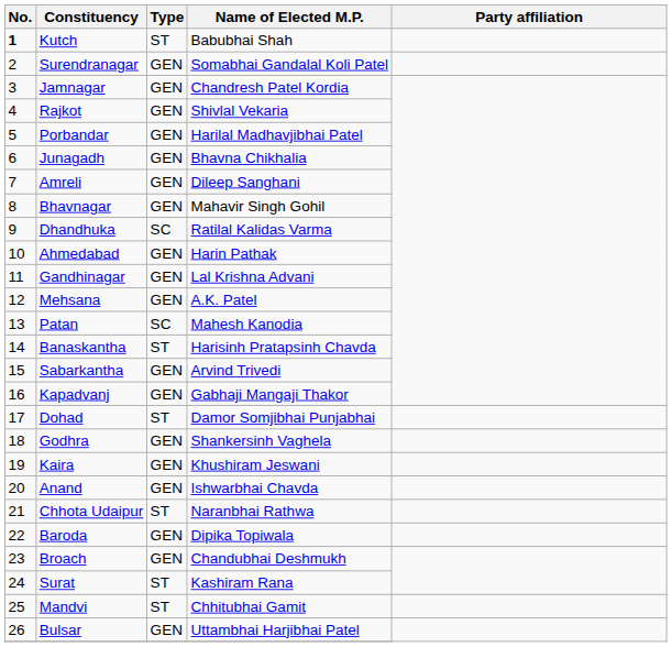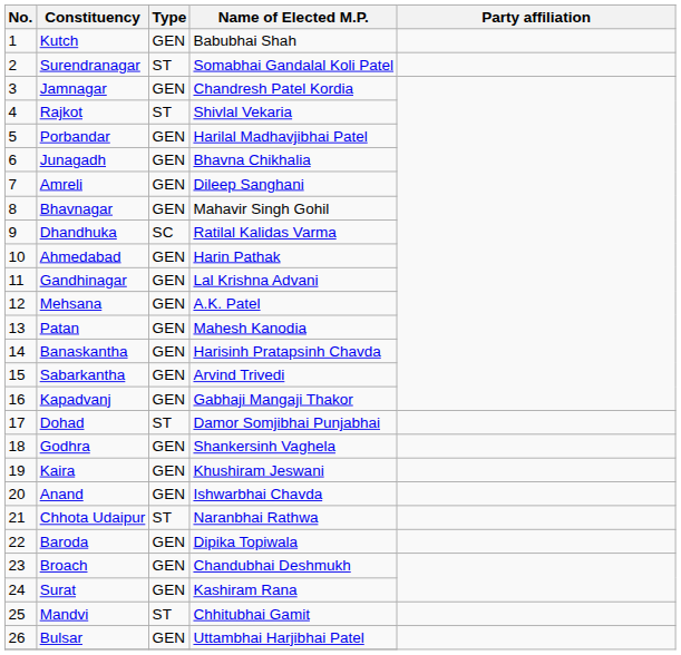Kutch | No.: bold -> normal
Kutch | Type: ST -> GEN
Surendranagar | Type: GEN -> ST
Rajkot | Type: GEN -> ST
Patan | Type: SC -> GEN
Banaskantha | Type: ST -> GEN
Surat | Type: ST -> GEN
